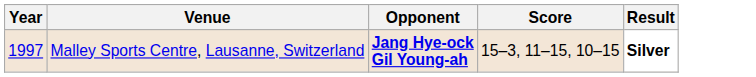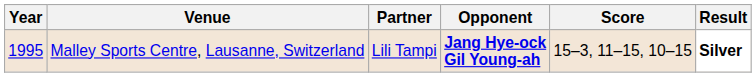+ column: Partner | Lili Tampi
Malley Sports Centre, Lausanne, Switzerland | Year: 1997 -> 1995
